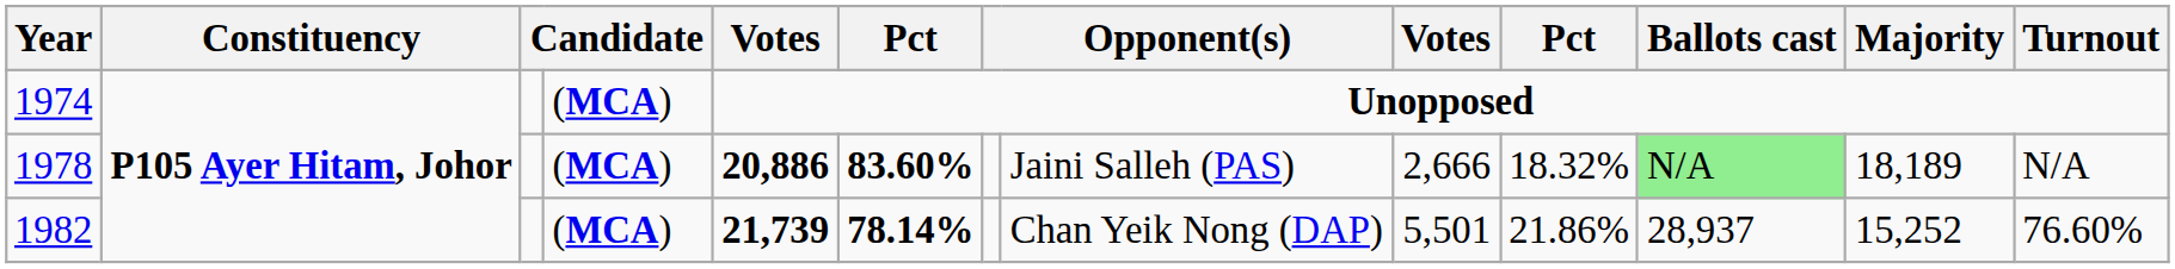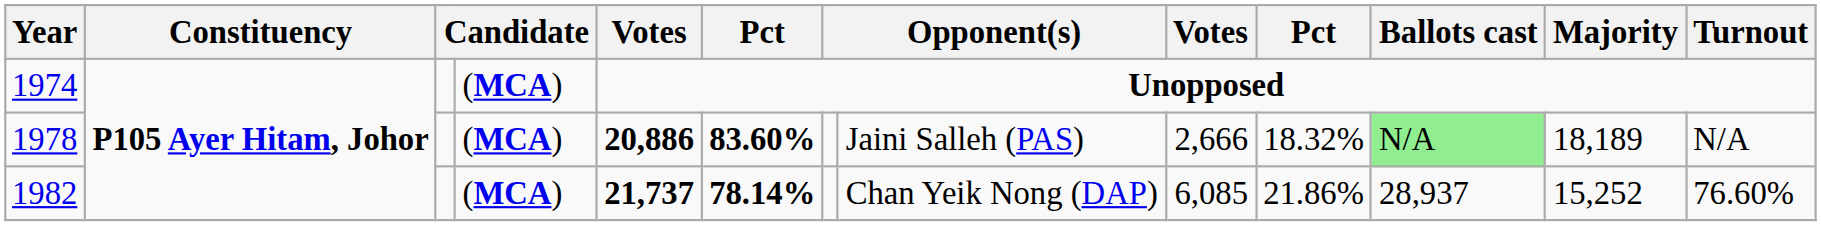1982 | column 5: 21,739 -> 21,737
1982 | column 9: 5,501 -> 6,085
